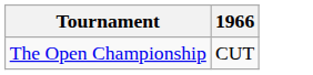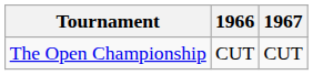+ column: 1967 | CUT
